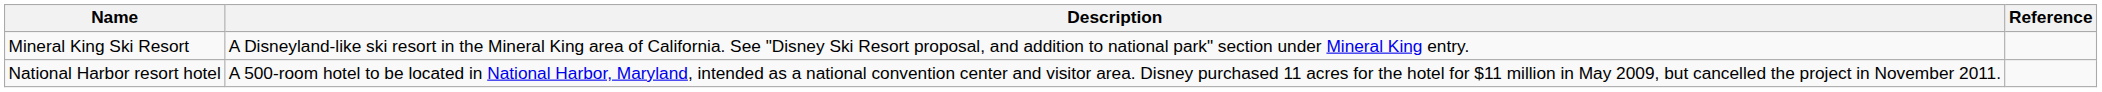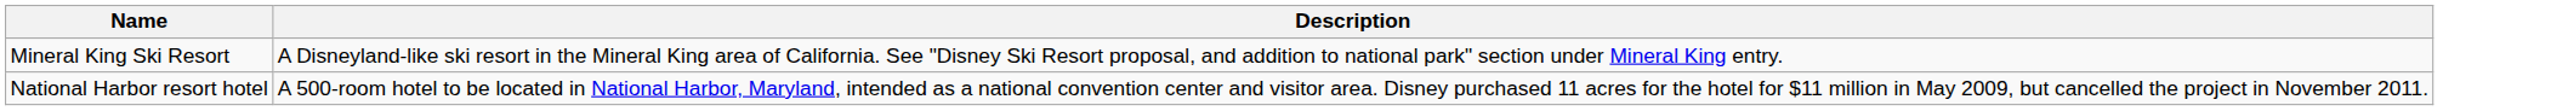- column: Reference
